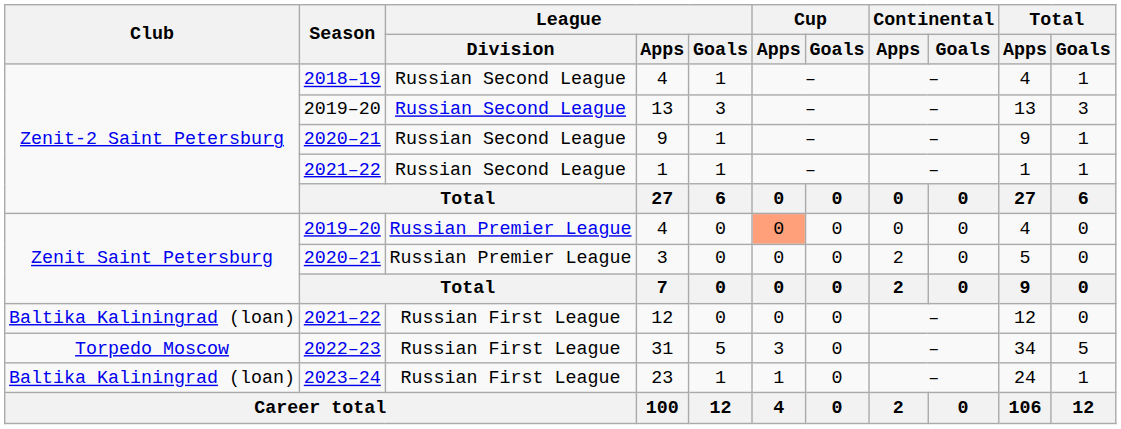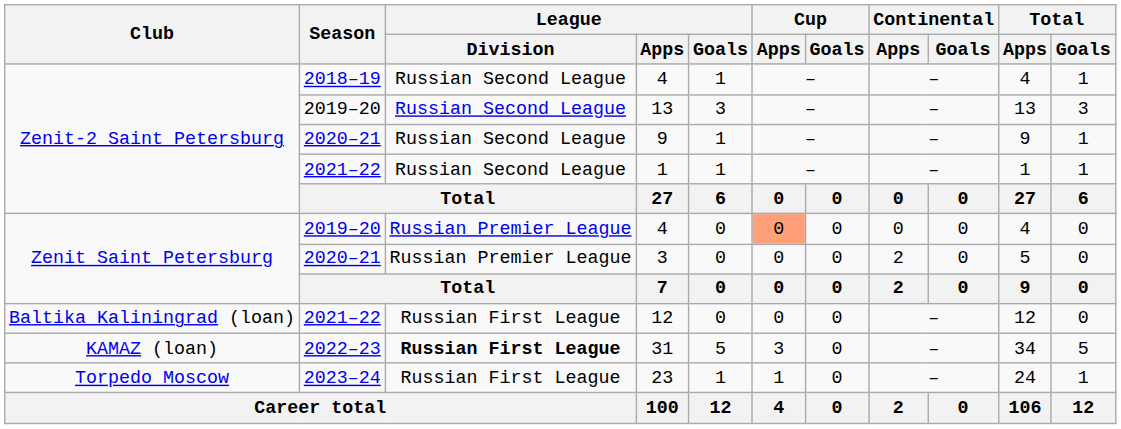31 | Club: Torpedo Moscow -> KAMAZ (loan)
31 | League / Division: normal -> bold
23 | Club: Baltika Kaliningrad (loan) -> Torpedo Moscow
